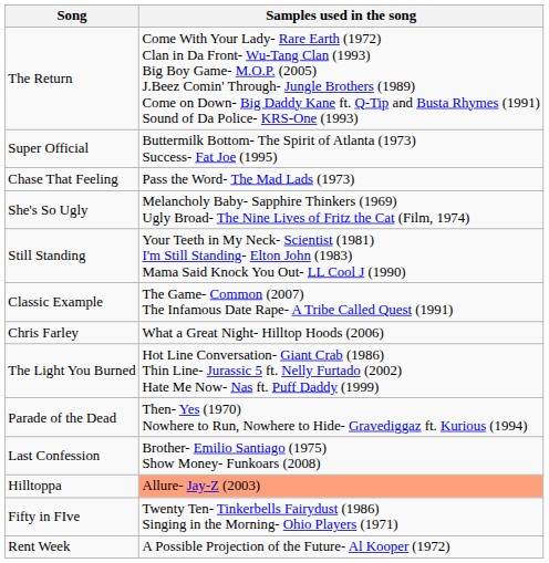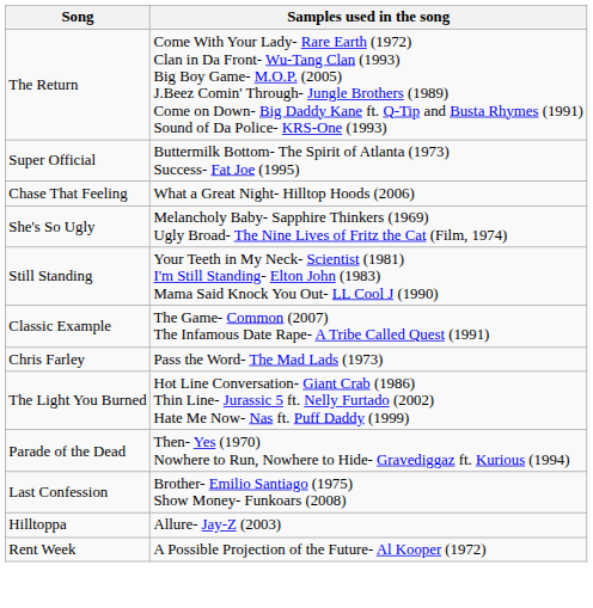Chase That Feeling | Samples used in the song: Pass the Word- The Mad Lads (1973) -> What a Great Night- Hilltop Hoods (2006)
Chris Farley | Samples used in the song: What a Great Night- Hilltop Hoods (2006) -> Pass the Word- The Mad Lads (1973)
Hilltoppa | Samples used in the song: lightsalmon background -> no background
- row: Fifty in FIve | Twenty Ten- Tinkerbells Fairydust (1986) Singing in the Morning- Ohio Players (1971)
